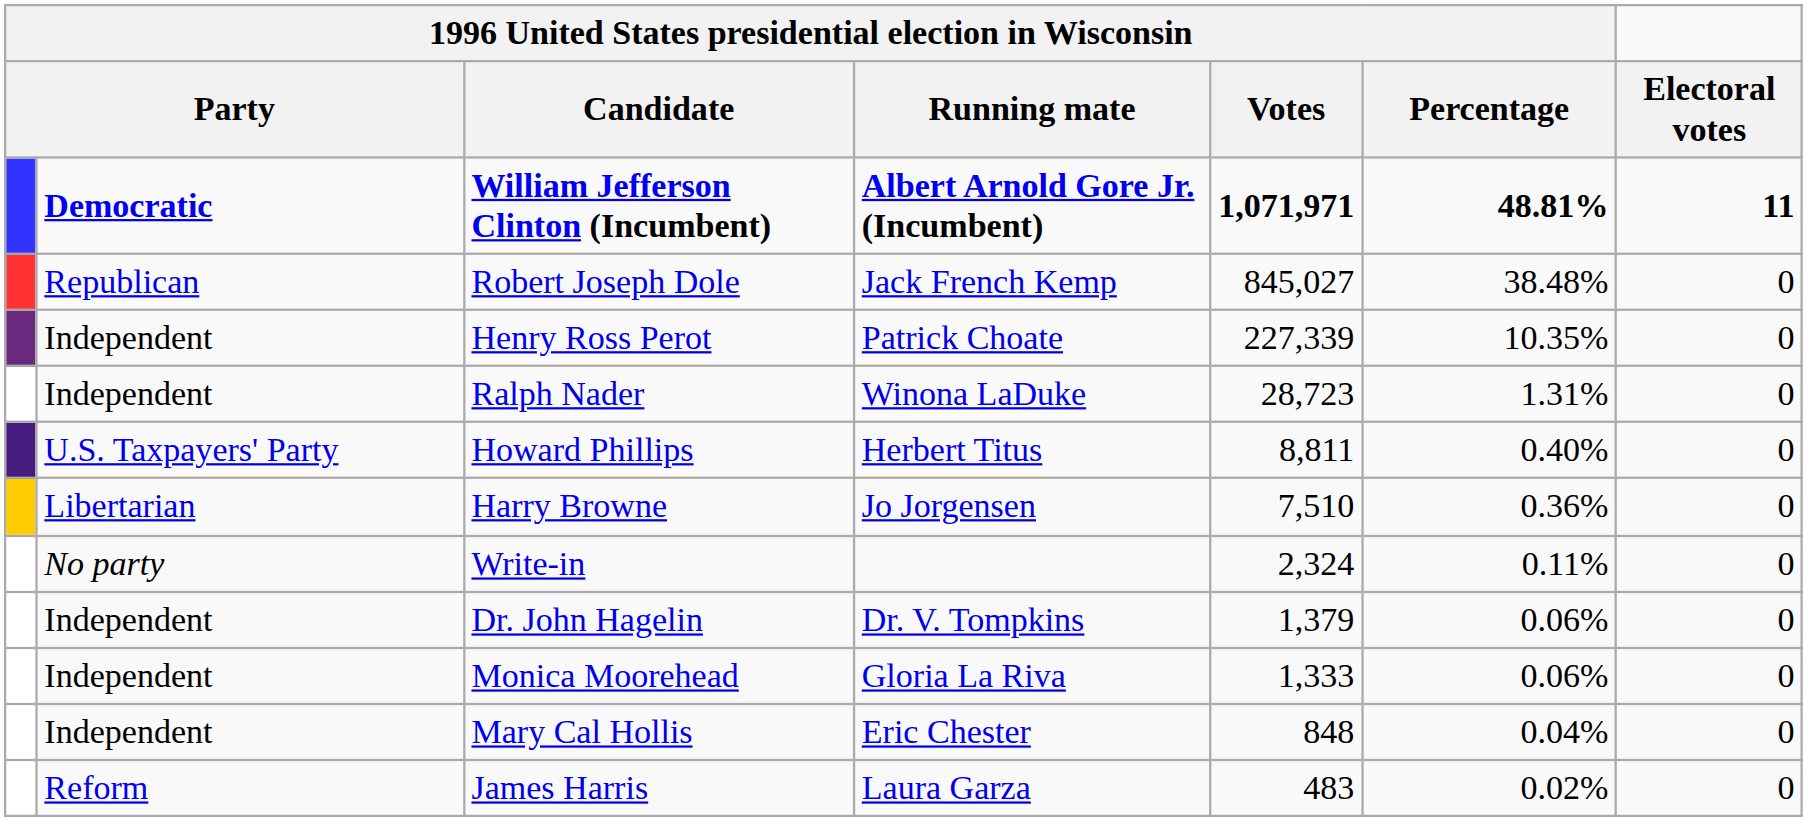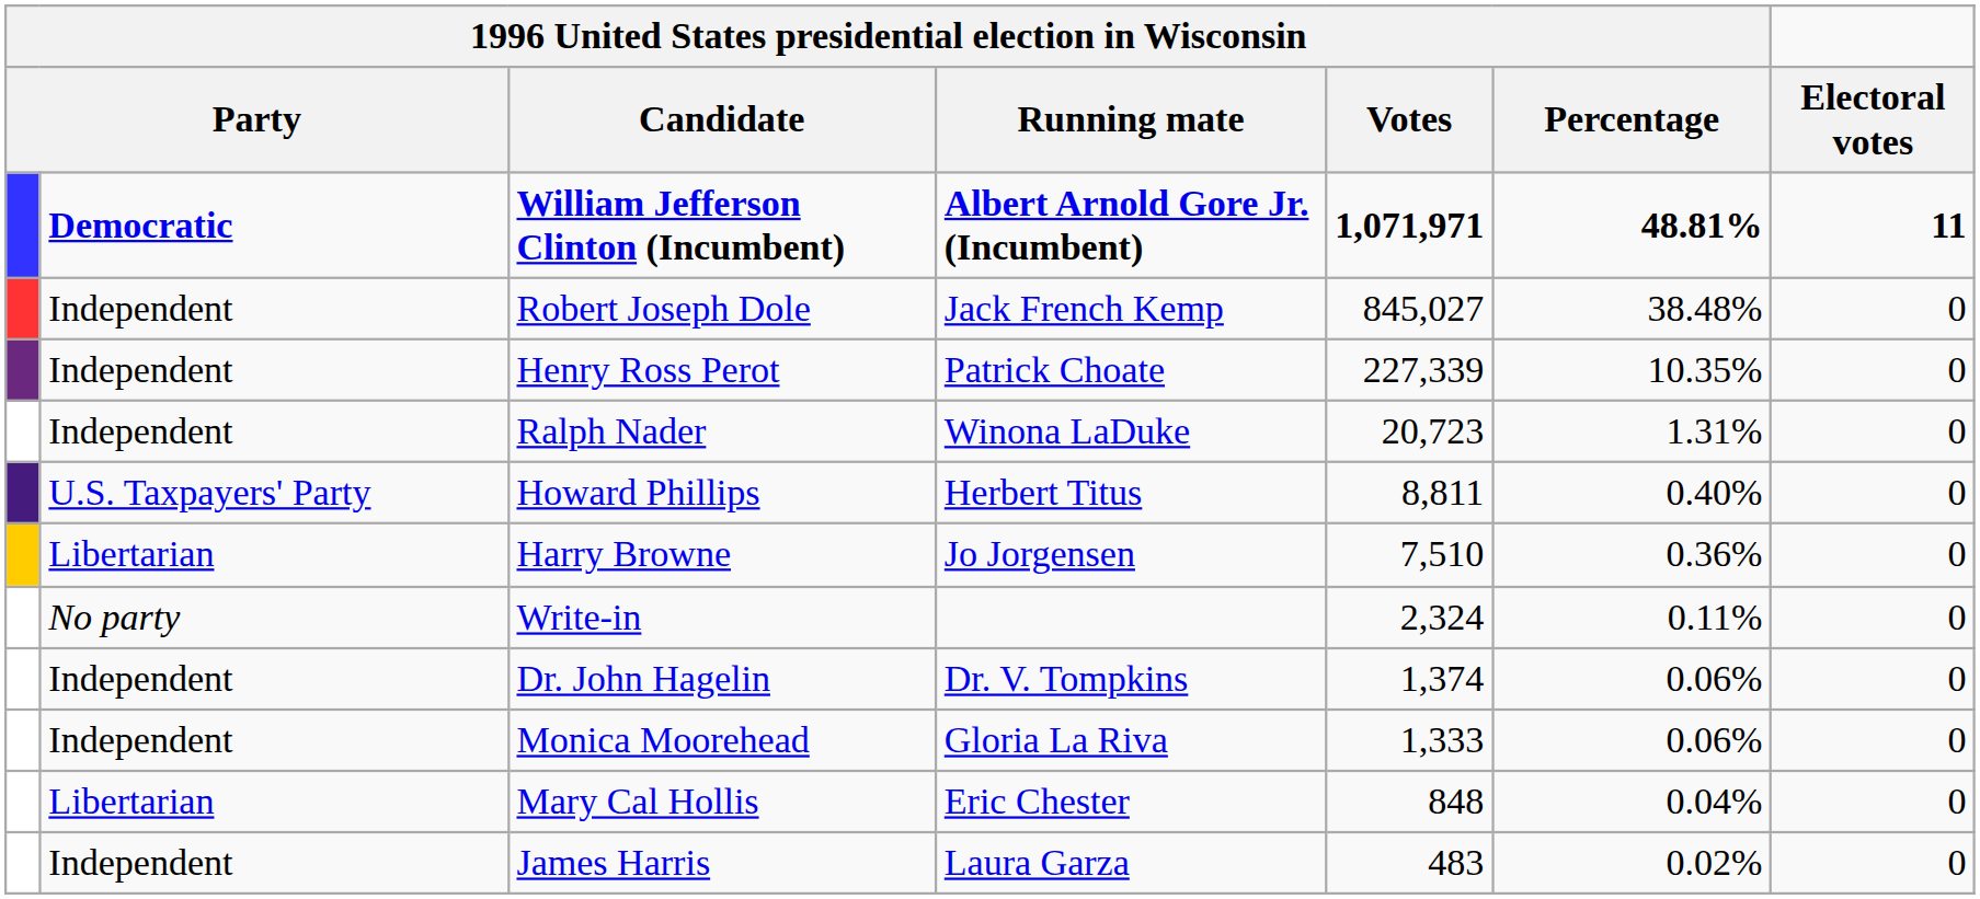Robert Joseph Dole | column 2: Republican -> Independent
Ralph Nader | column 5: 28,723 -> 20,723
Dr. John Hagelin | column 5: 1,379 -> 1,374
Mary Cal Hollis | column 2: Independent -> Libertarian
James Harris | column 2: Reform -> Independent
